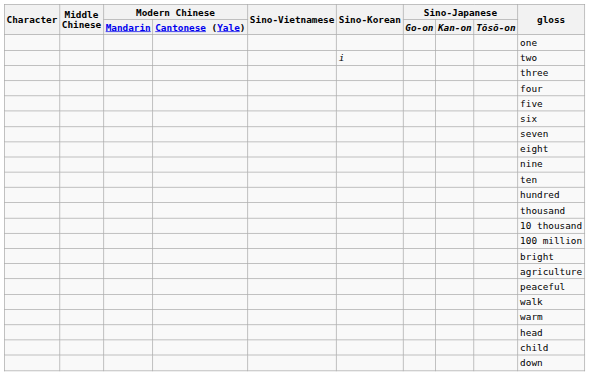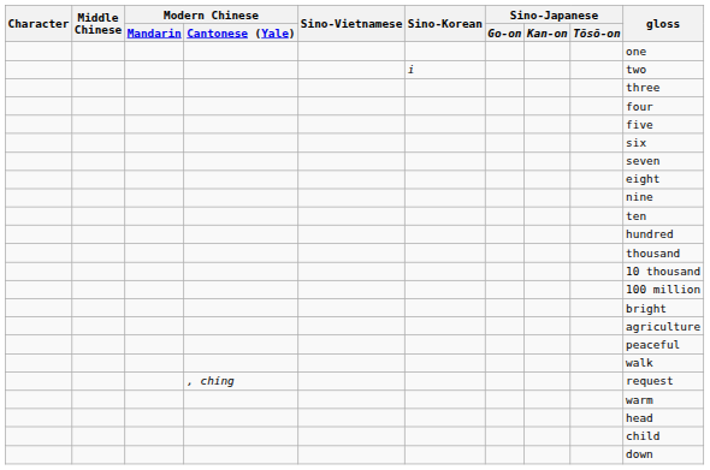+ row: , chíng | request
